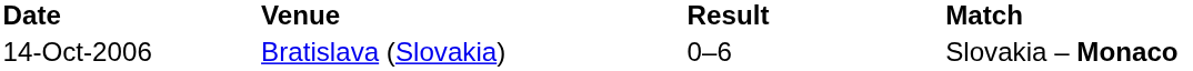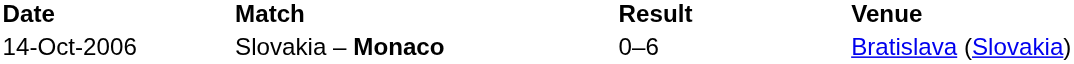columns swapped: Match <-> Venue
